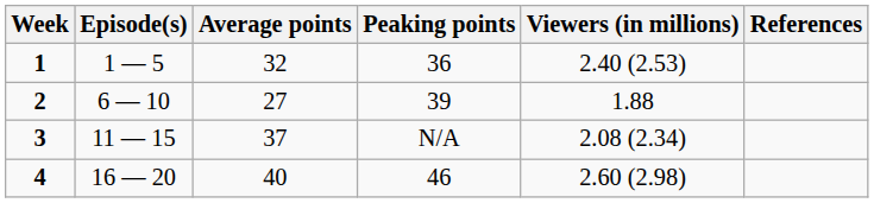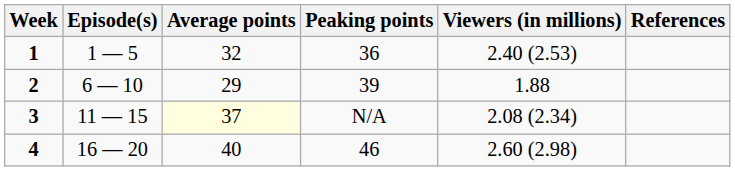2 | Average points: 27 -> 29
3 | Average points: no background -> lightyellow background
